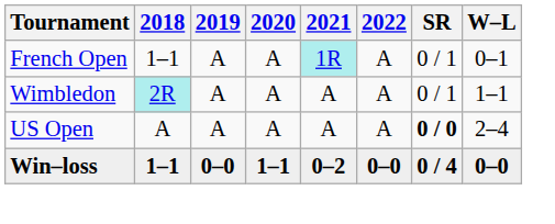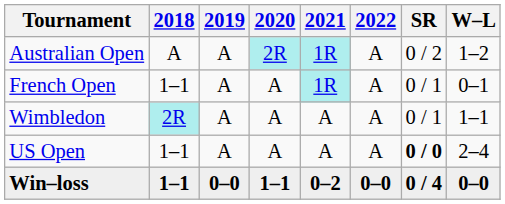+ row: Australian Open | A | A | 2R | 1R | A | 0 / 2 | 1–2
US Open | 2018: A -> 1–1
